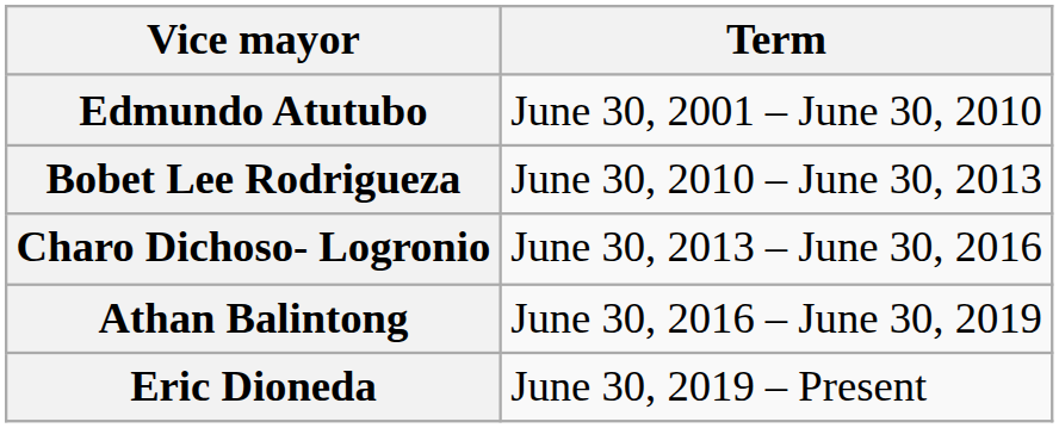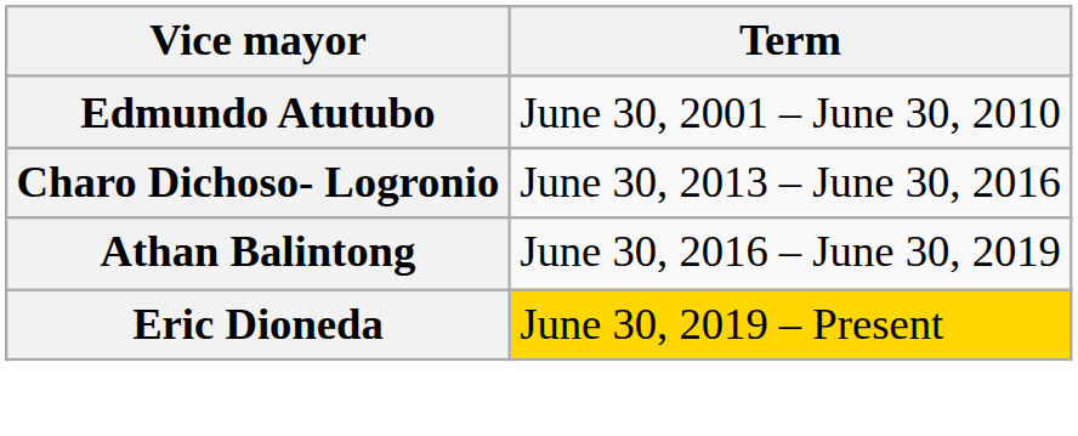- row: Bobet Lee Rodrigueza | June 30, 2010 – June 30, 2013
Eric Dioneda | Term: no background -> gold background
